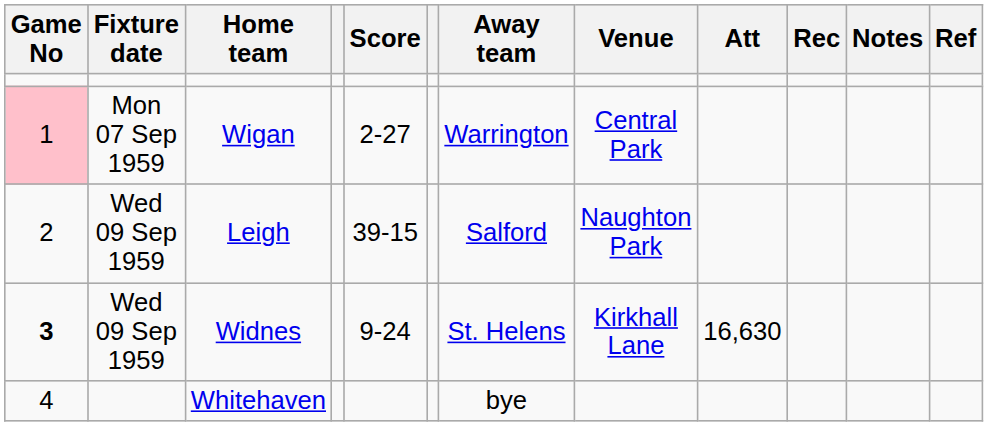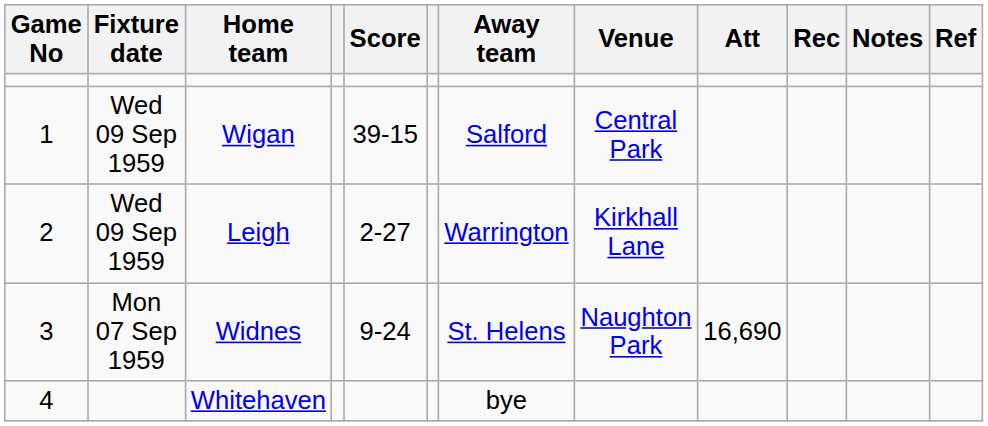Wigan | Game No: pink background -> no background
Wigan | Fixture date: Mon 07 Sep 1959 -> Wed 09 Sep 1959
Wigan | Score: 2-27 -> 39-15
Wigan | Away team: Warrington -> Salford
Leigh | Score: 39-15 -> 2-27
Leigh | Away team: Salford -> Warrington
Leigh | Venue: Naughton Park -> Kirkhall Lane
Widnes | Game No: bold -> normal
Widnes | Fixture date: Wed 09 Sep 1959 -> Mon 07 Sep 1959
Widnes | Venue: Kirkhall Lane -> Naughton Park
Widnes | Att: 16,630 -> 16,690
